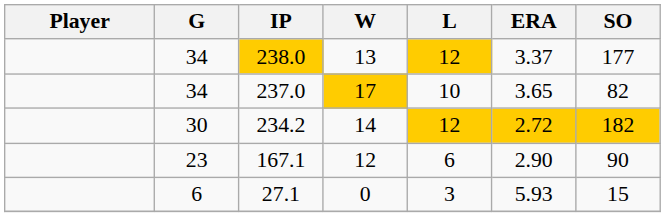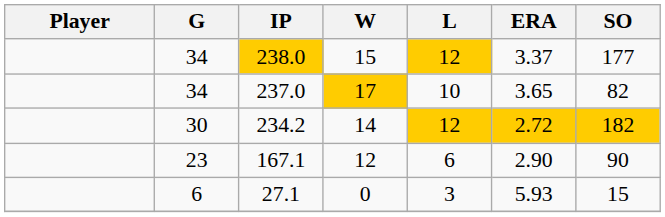238.0 | W: 13 -> 15
